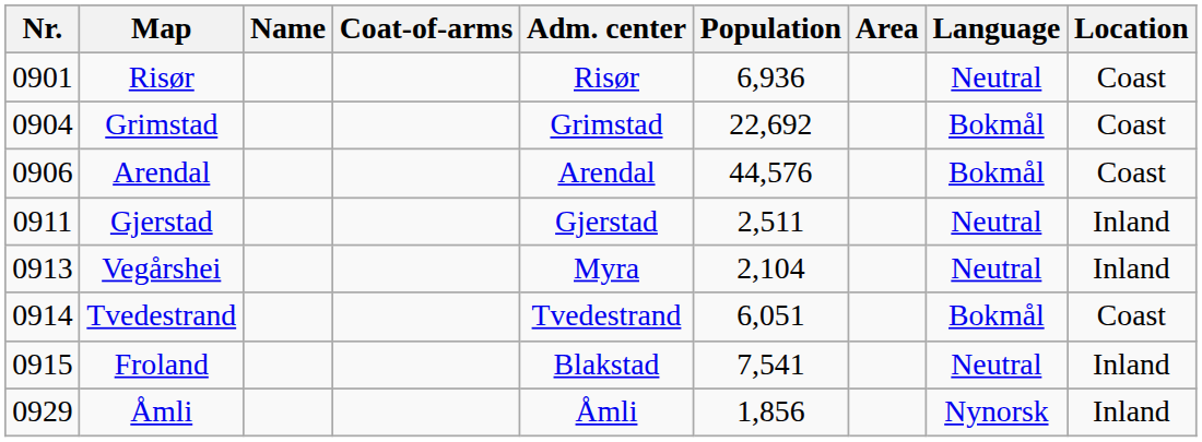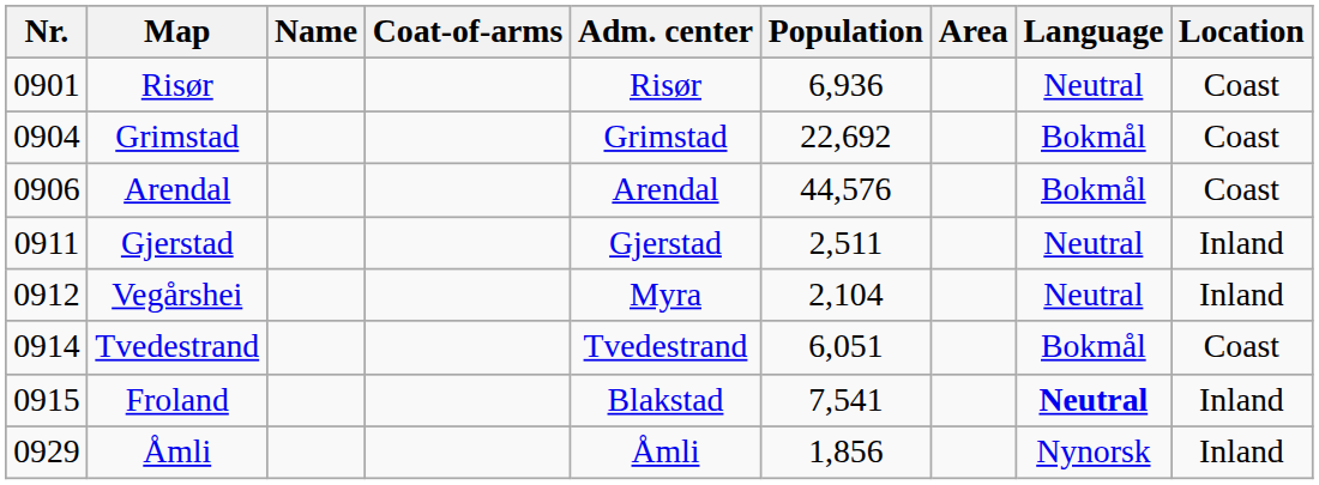Vegårshei | Nr.: 0913 -> 0912
Froland | Language: normal -> bold
